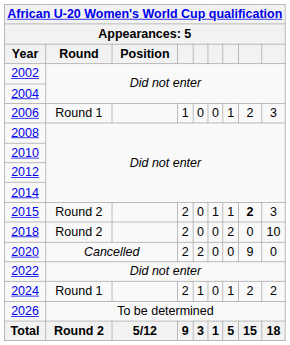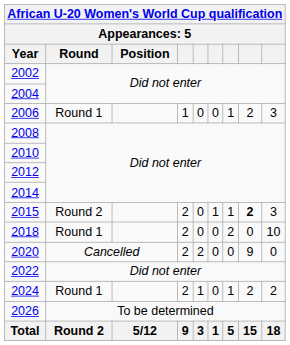2018 | Round: Round 2 -> Round 1
